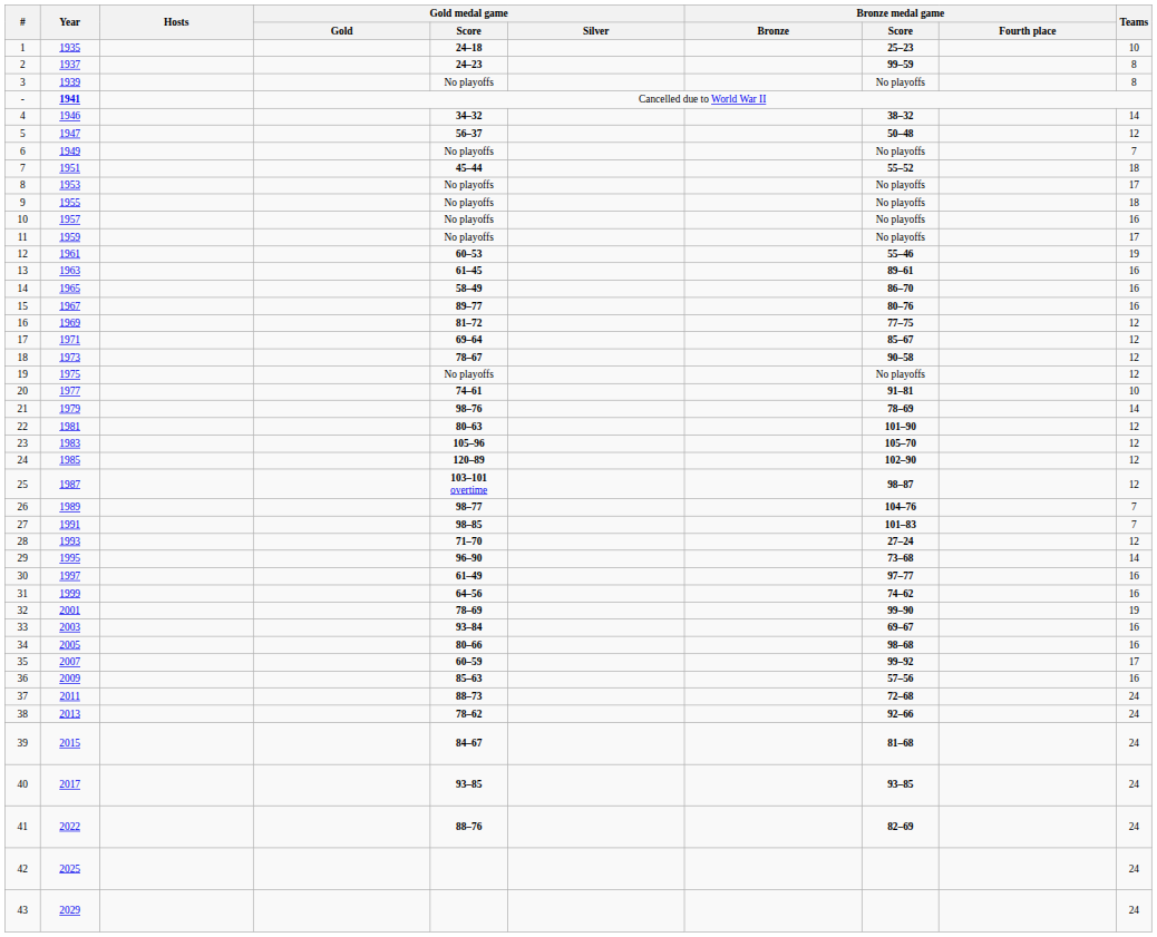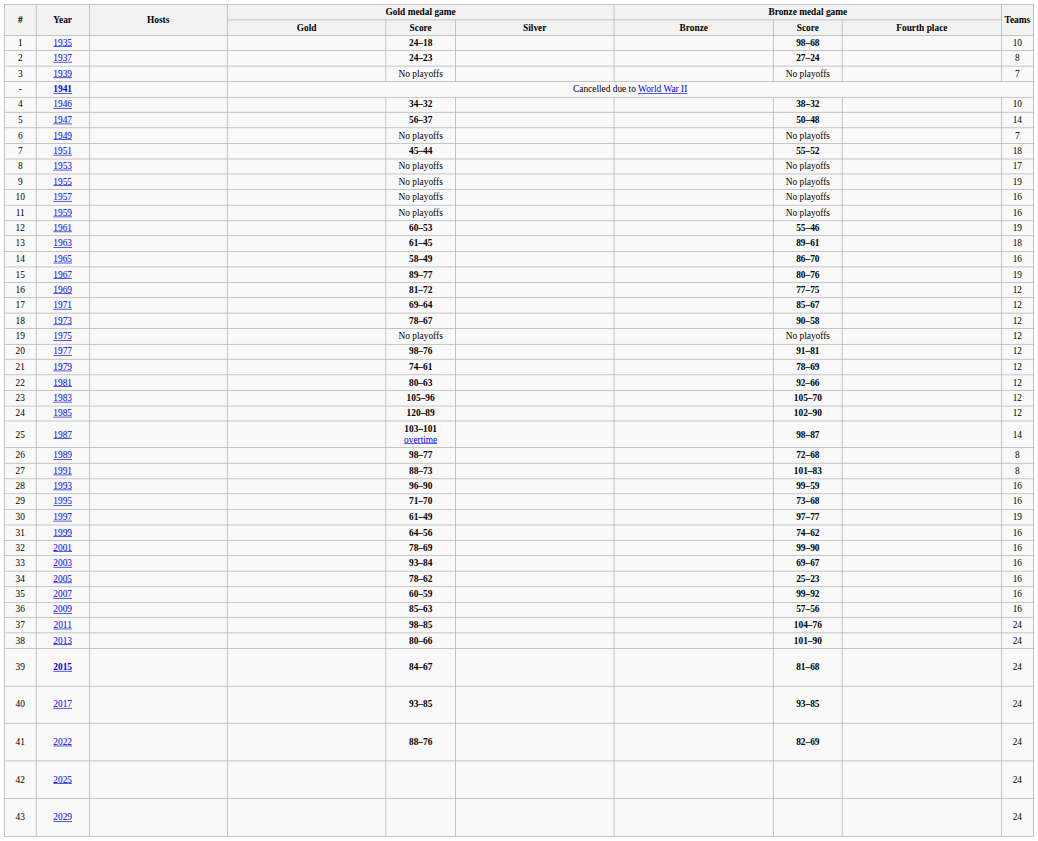1 | Bronze medal game / Score: 25–23 -> 98–68
2 | Bronze medal game / Score: 99–59 -> 27–24
3 | Teams: 8 -> 7
4 | Teams: 14 -> 10
5 | Teams: 12 -> 14
9 | Teams: 18 -> 19
11 | Teams: 17 -> 16
13 | Teams: 16 -> 18
15 | Teams: 16 -> 19
20 | Gold medal game / Score: 74–61 -> 98–76
20 | Teams: 10 -> 12
21 | Gold medal game / Score: 98–76 -> 74–61
21 | Teams: 14 -> 12
22 | Bronze medal game / Score: 101–90 -> 92–66
25 | Teams: 12 -> 14
26 | Bronze medal game / Score: 104–76 -> 72–68
26 | Teams: 7 -> 8
27 | Gold medal game / Score: 98–85 -> 88–73
27 | Teams: 7 -> 8
28 | Gold medal game / Score: 71–70 -> 96–90
28 | Bronze medal game / Score: 27–24 -> 99–59
28 | Teams: 12 -> 16
29 | Gold medal game / Score: 96–90 -> 71–70
29 | Teams: 14 -> 16
30 | Teams: 16 -> 19
32 | Teams: 19 -> 16
34 | Gold medal game / Score: 80–66 -> 78–62
34 | Bronze medal game / Score: 98–68 -> 25–23
35 | Teams: 17 -> 16
37 | Gold medal game / Score: 88–73 -> 98–85
37 | Bronze medal game / Score: 72–68 -> 104–76
38 | Gold medal game / Score: 78–62 -> 80–66
38 | Bronze medal game / Score: 92–66 -> 101–90
39 | Year: normal -> bold
